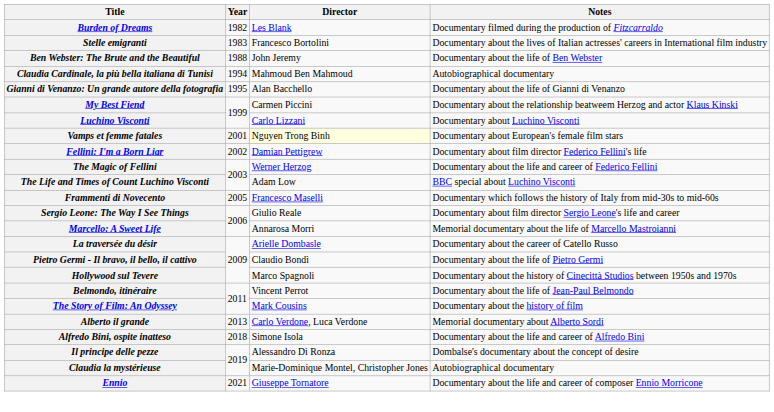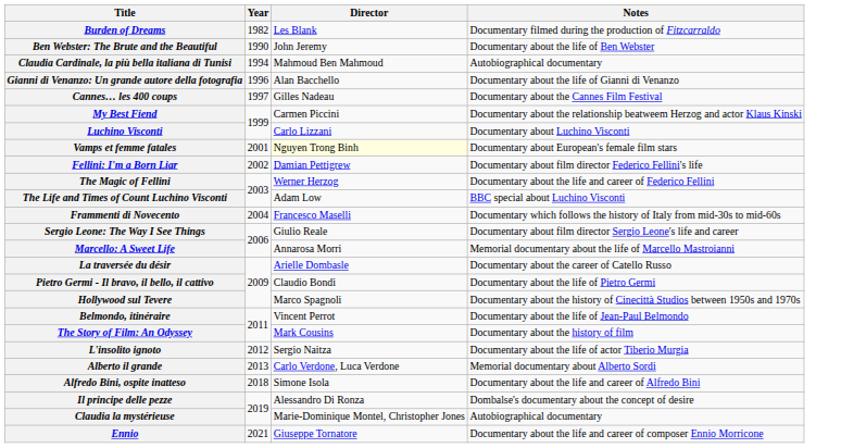- row: Stelle emigranti | 1983 | Francesco Bortolini | Documentary about the lives of Italian actresses' careers in International film industry
Ben Webster: The Brute and the Beautiful | Year: 1988 -> 1990
Gianni di Venanzo: Un grande autore della fotografia | Year: 1995 -> 1996
+ row: Cannes… les 400 coups | 1997 | Gilles Nadeau | Documentary about the Cannes Film Festival
Frammenti di Novecento | Year: 2005 -> 2004
+ row: L'insolito ignoto | 2012 | Sergio Naitza | Documentary about the life of actor Tiberio Murgia
